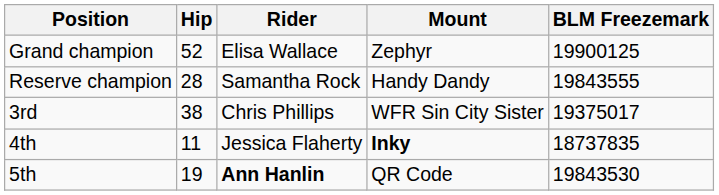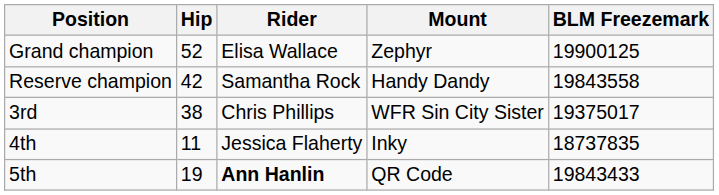Reserve champion | Hip: 28 -> 42
Reserve champion | BLM Freezemark: 19843555 -> 19843558
4th | Mount: bold -> normal
5th | BLM Freezemark: 19843530 -> 19843433
